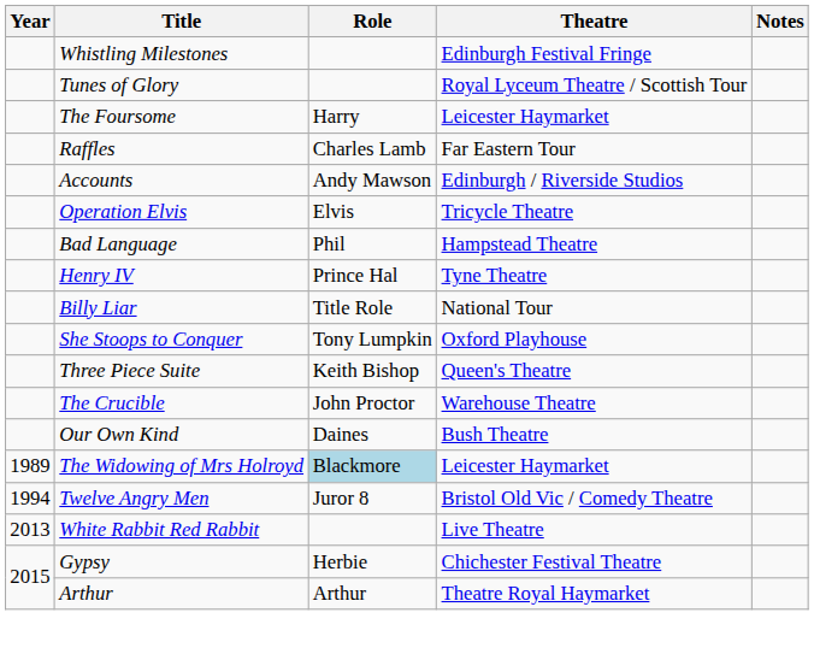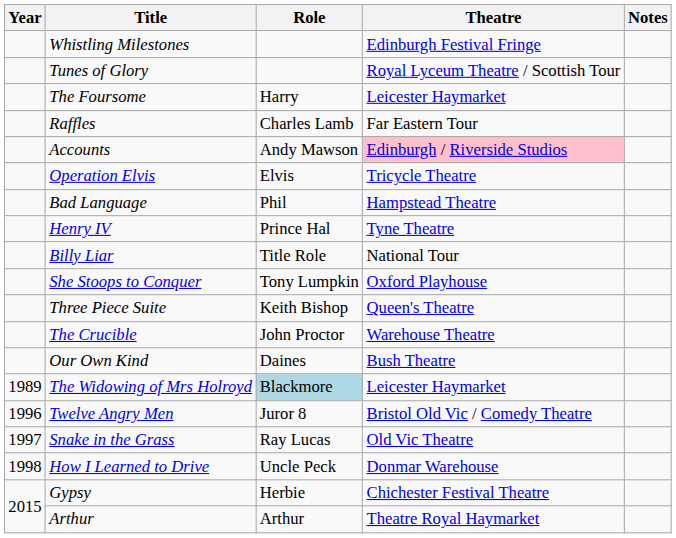Accounts | Theatre: no background -> pink background
Twelve Angry Men | Year: 1994 -> 1996
+ row: 1997 | Snake in the Grass | Ray Lucas | Old Vic Theatre
+ row: 1998 | How I Learned to Drive | Uncle Peck | Donmar Warehouse
- row: 2013 | White Rabbit Red Rabbit | Live Theatre
